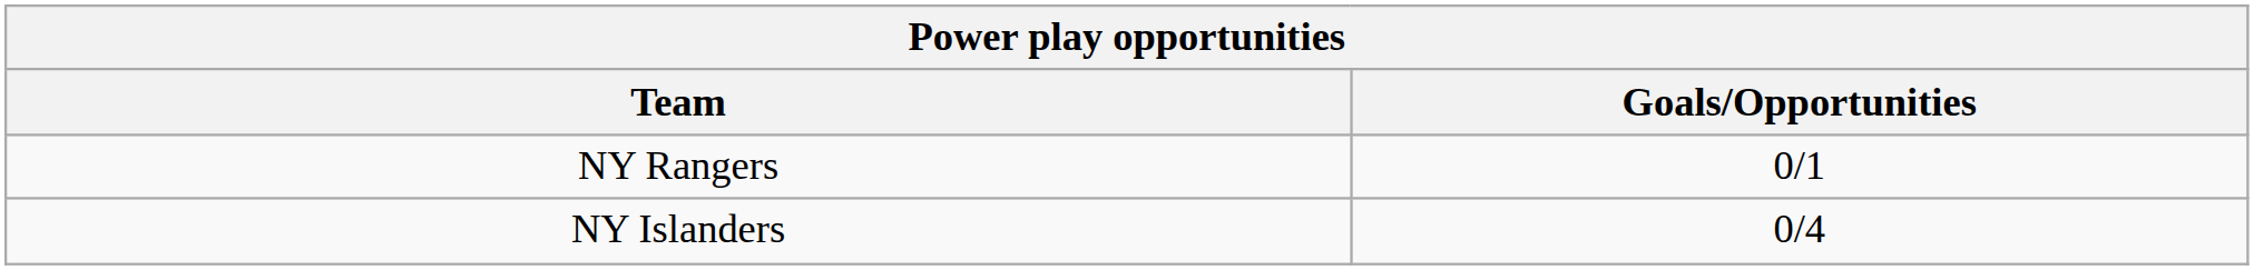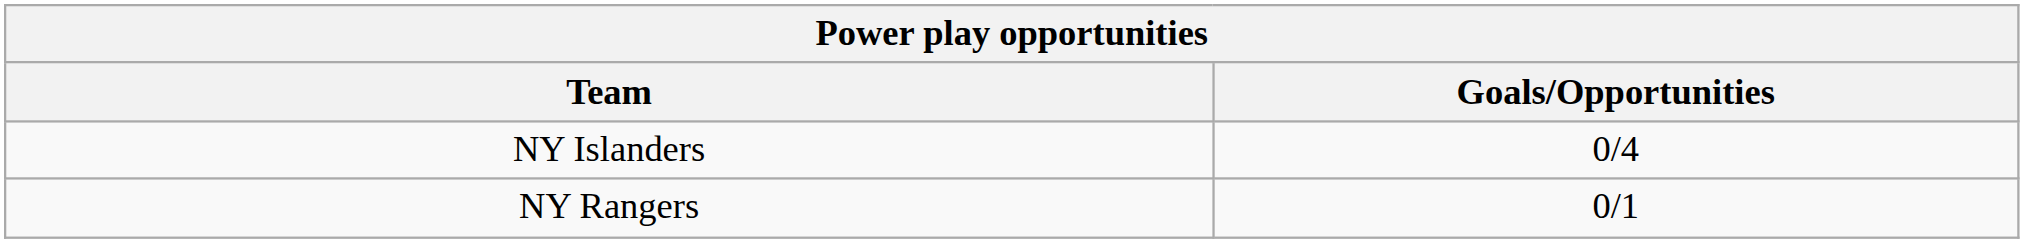rows swapped: NY Rangers <-> NY Islanders
